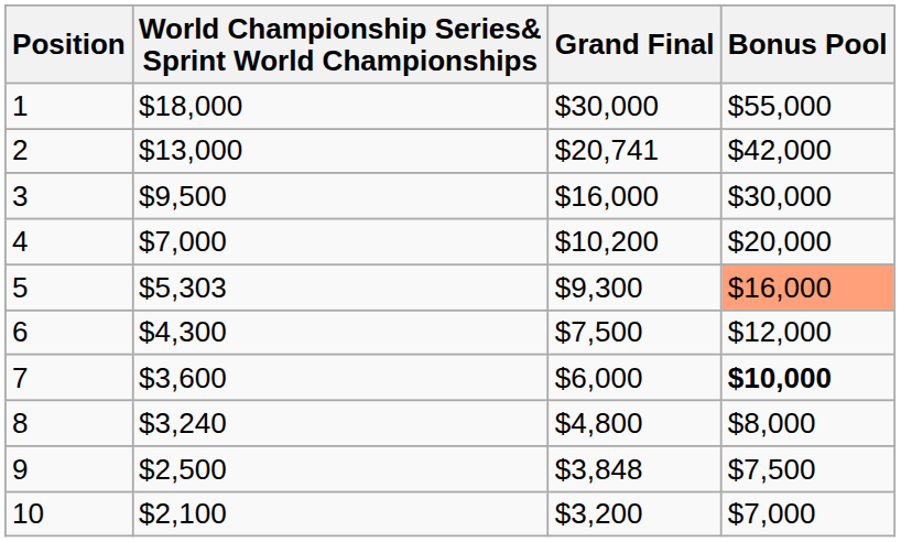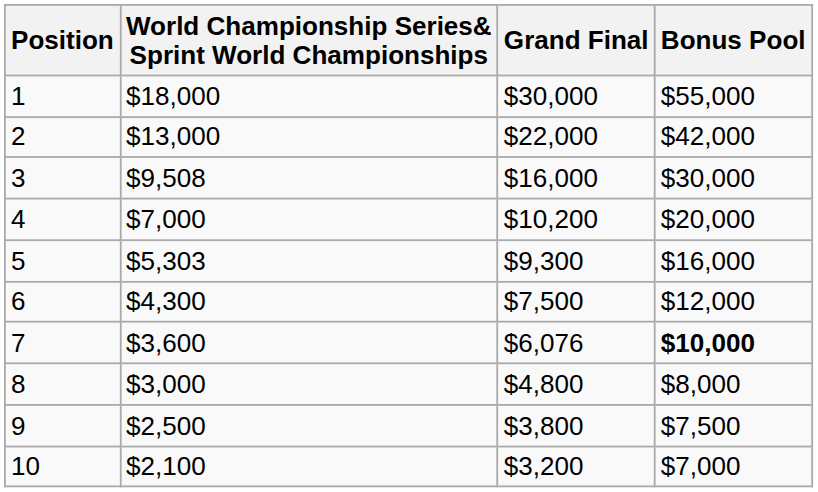2 | Grand Final: $20,741 -> $22,000
3 | World Championship Series& Sprint World Championships: $9,500 -> $9,508
5 | Bonus Pool: lightsalmon background -> no background
7 | Grand Final: $6,000 -> $6,076
8 | World Championship Series& Sprint World Championships: $3,240 -> $3,000
9 | Grand Final: $3,848 -> $3,800
